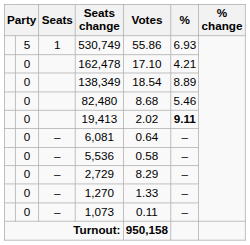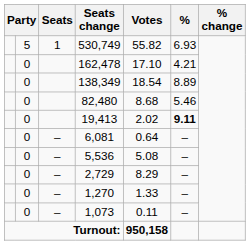530,749 | Votes: 55.86 -> 55.82
5,536 | Votes: 0.58 -> 5.08
